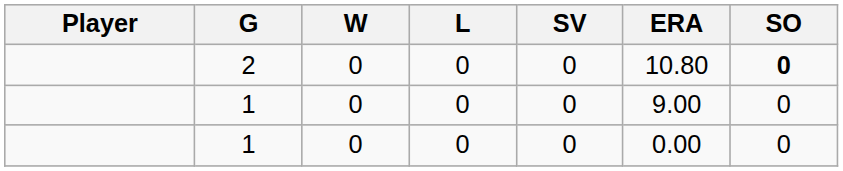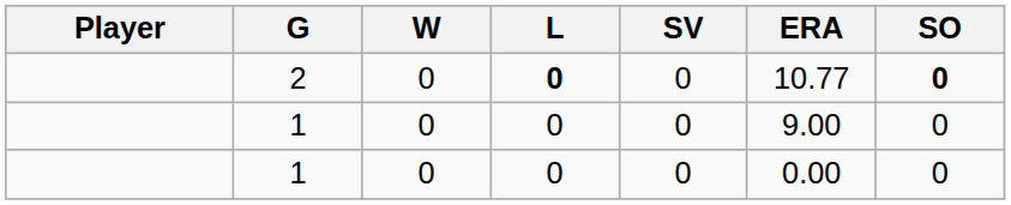2 | L: normal -> bold
2 | ERA: 10.80 -> 10.77
